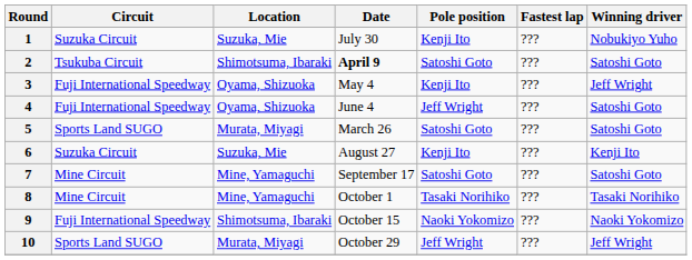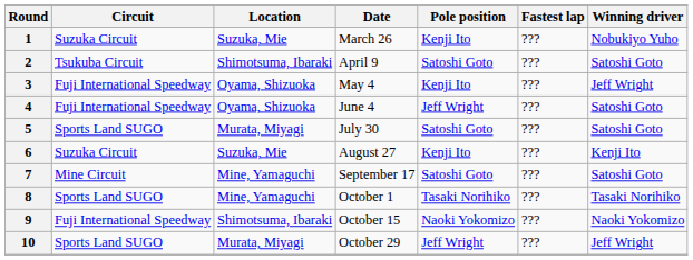1 | Date: July 30 -> March 26
2 | Date: bold -> normal
5 | Date: March 26 -> July 30
8 | Circuit: Mine Circuit -> Sports Land SUGO
